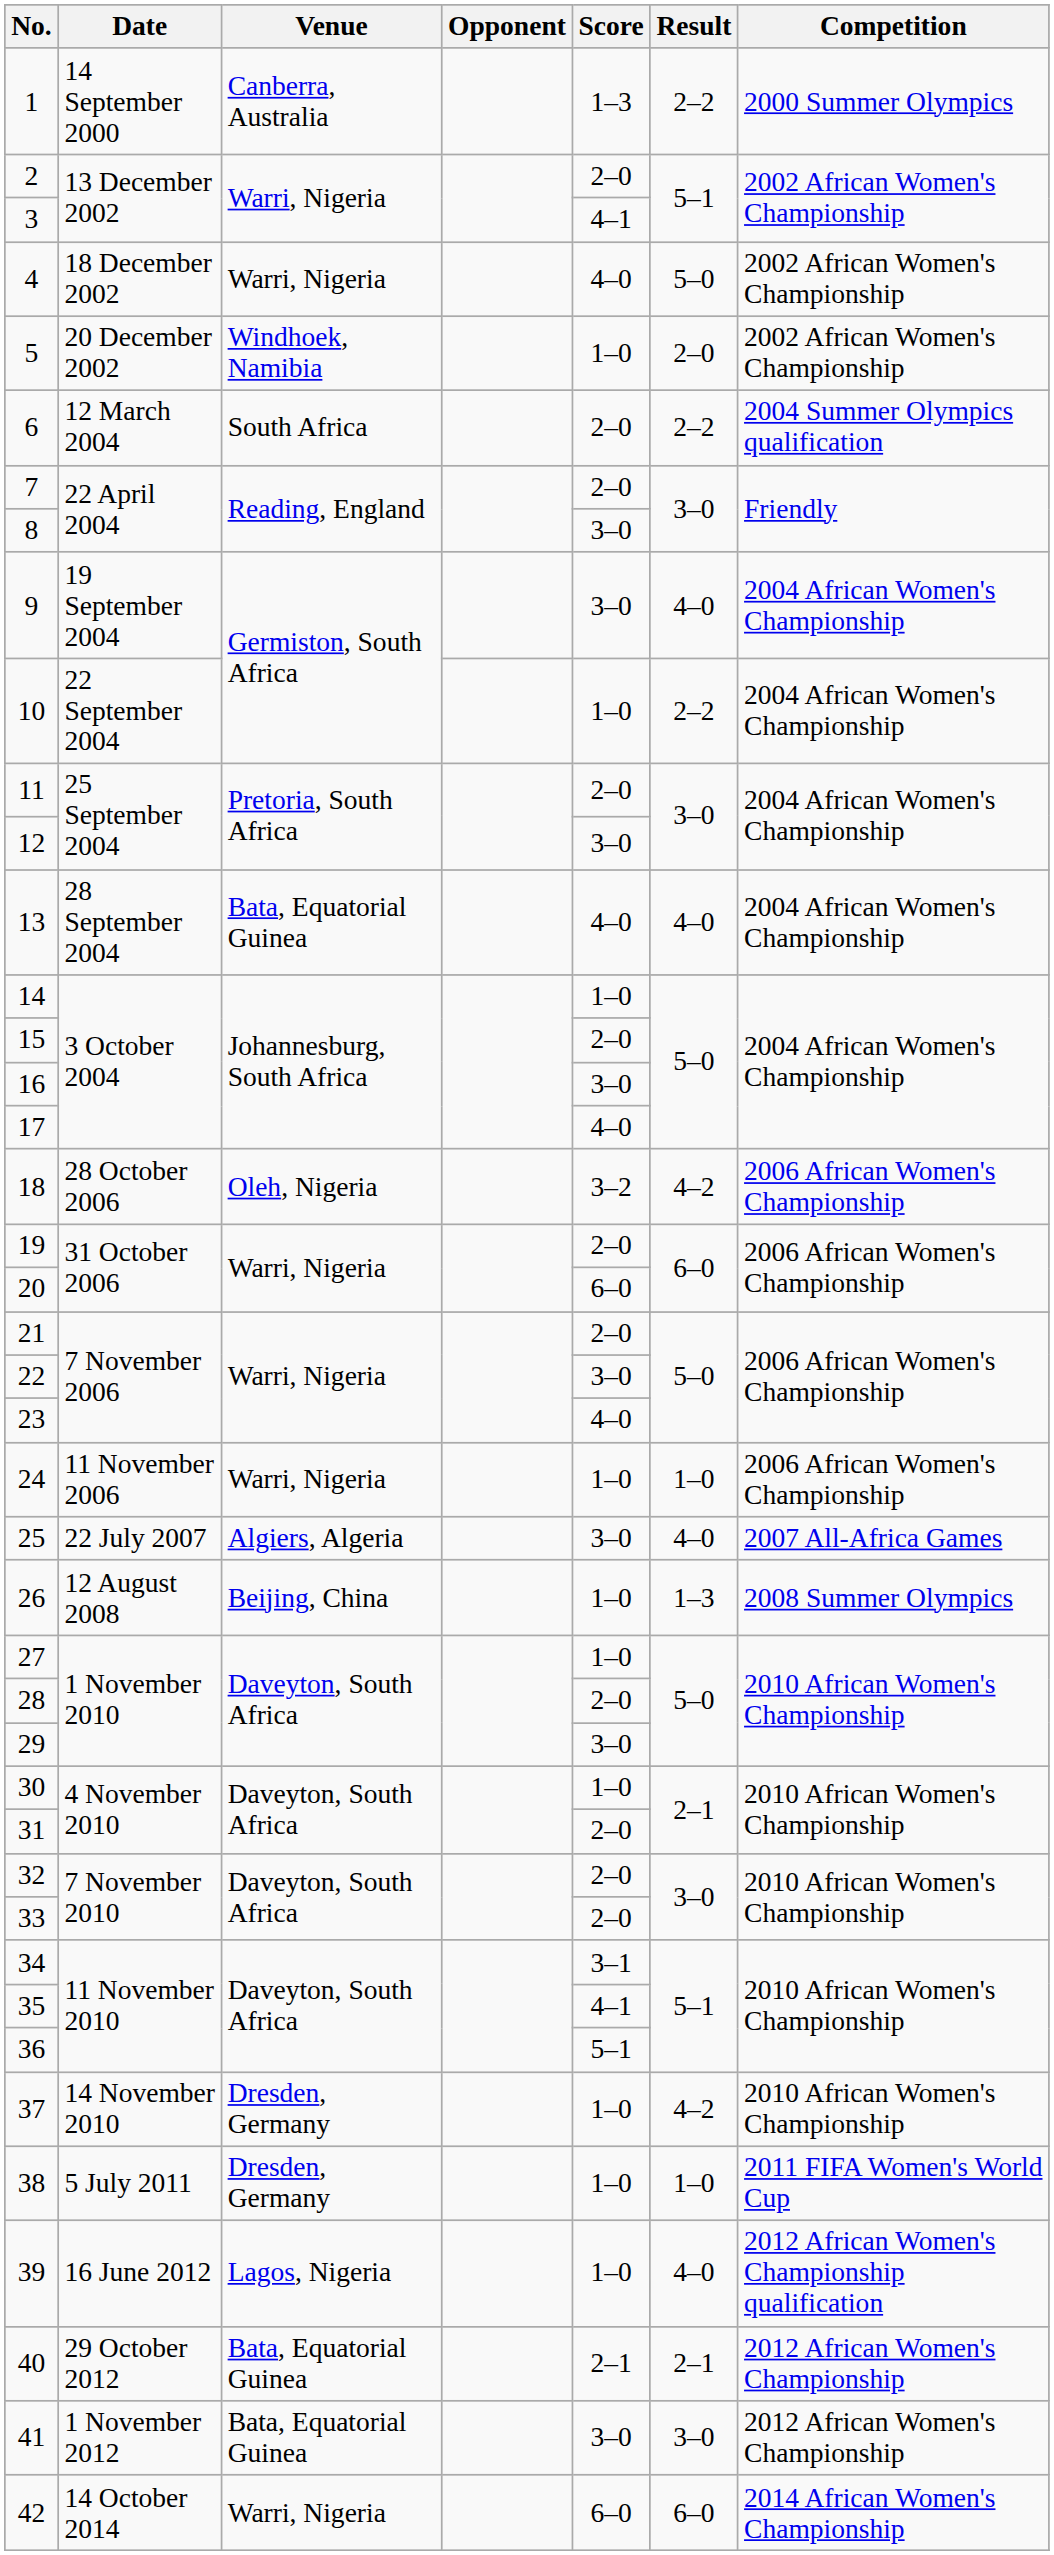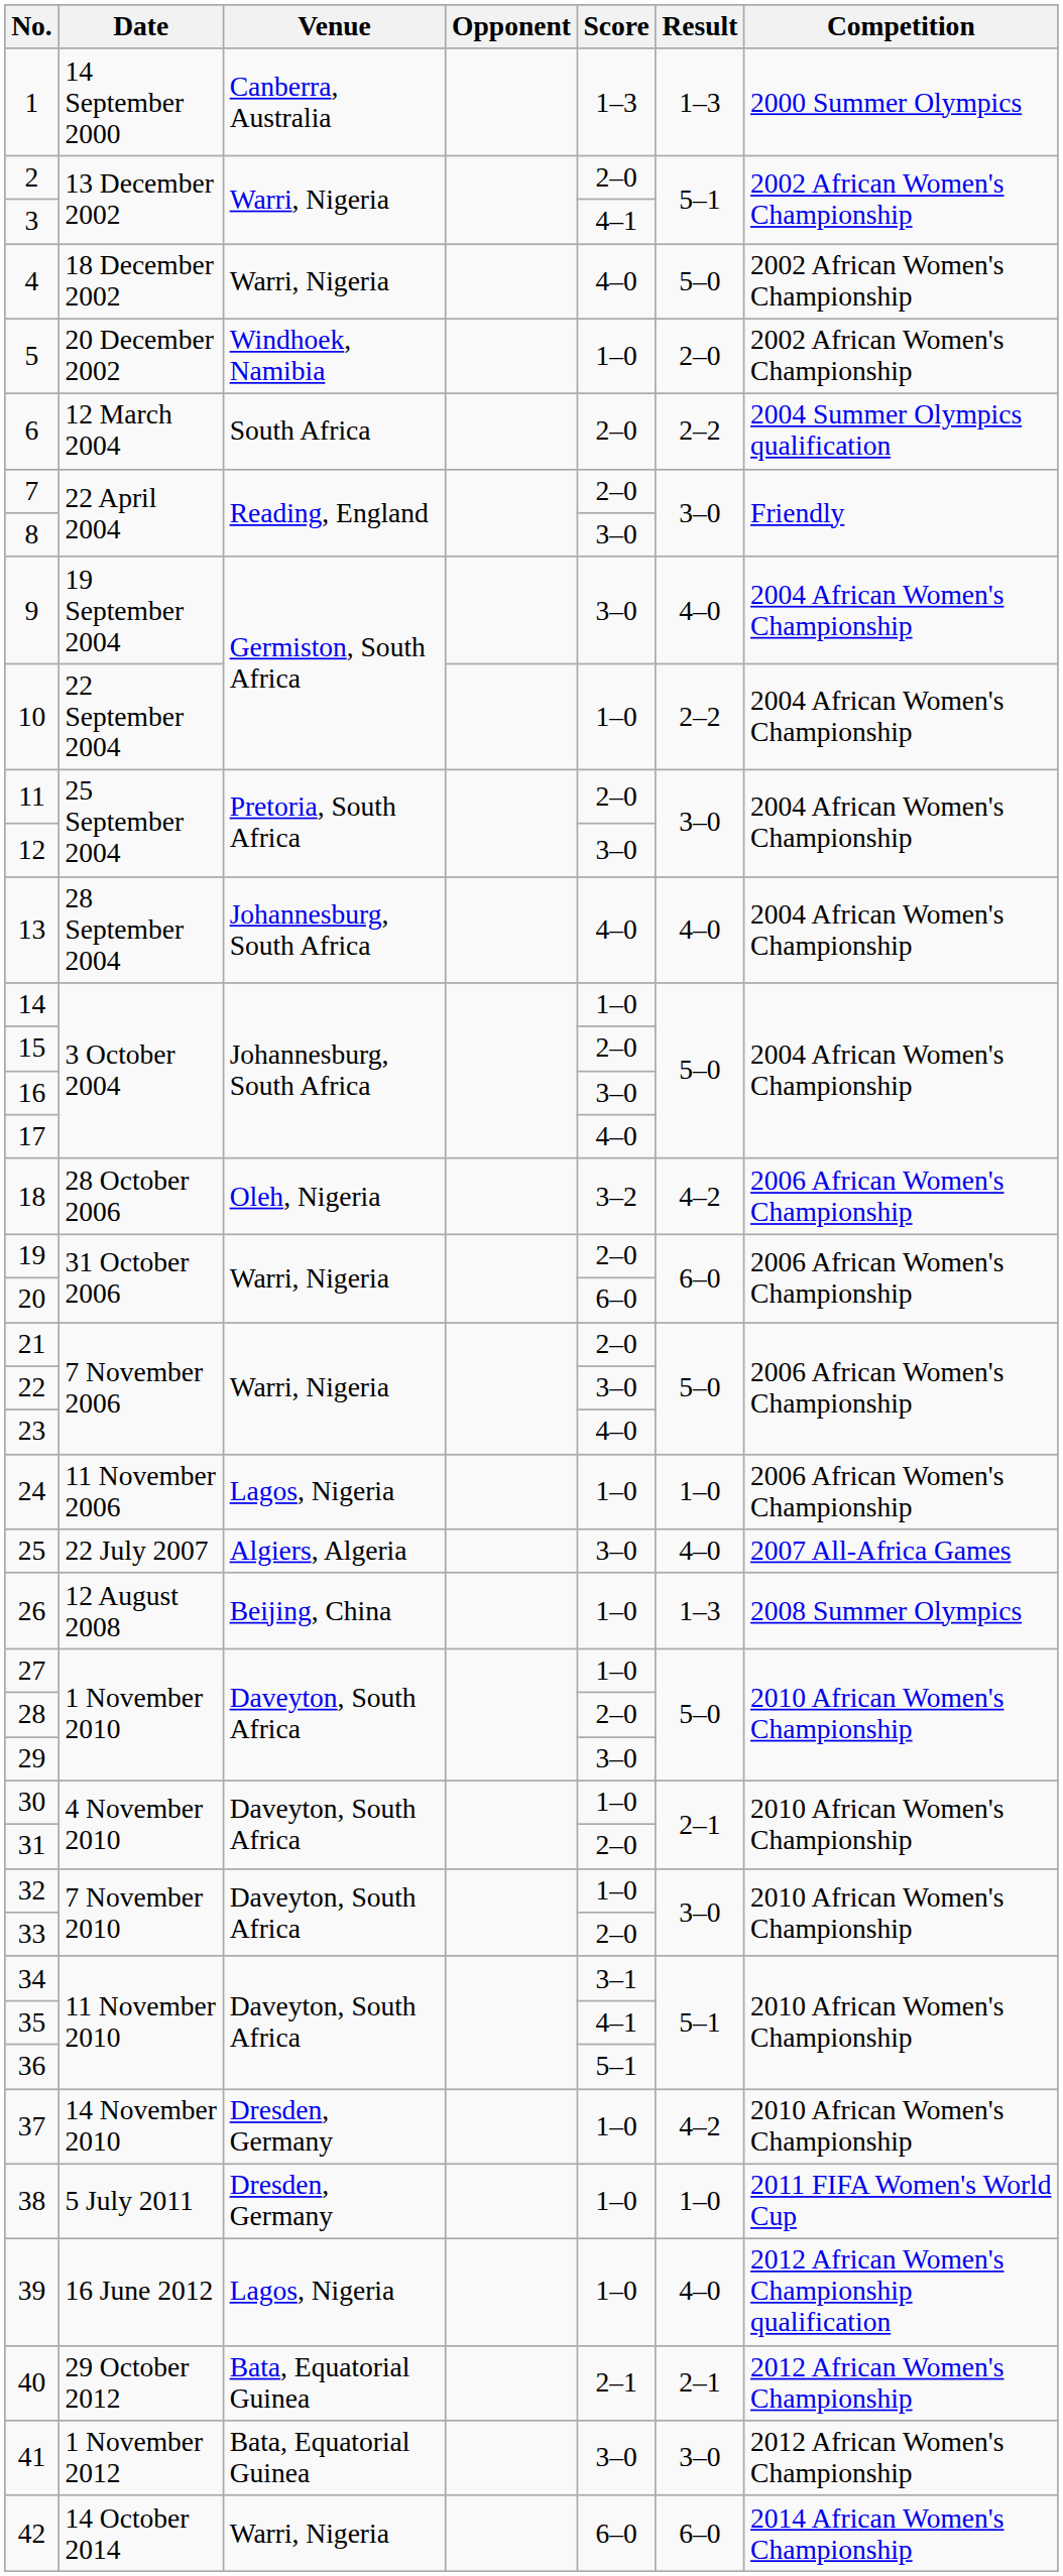1 | Result: 2–2 -> 1–3
13 | Venue: Bata, Equatorial Guinea -> Johannesburg, South Africa
24 | Venue: Warri, Nigeria -> Lagos, Nigeria
32 | Score: 2–0 -> 1–0
